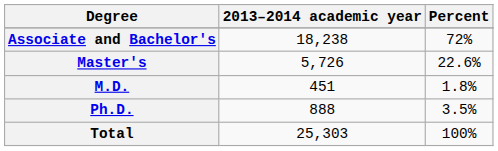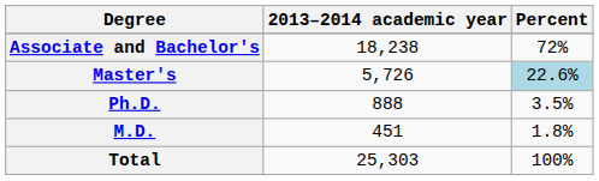Master's | Percent: no background -> lightblue background
rows swapped: Ph.D. <-> M.D.
